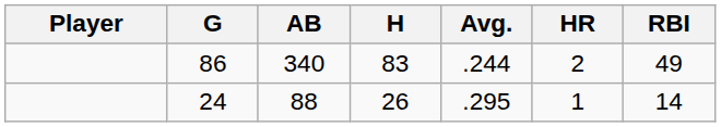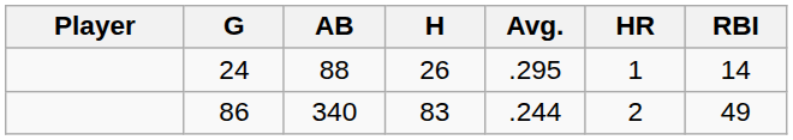rows swapped: 86 <-> 24
